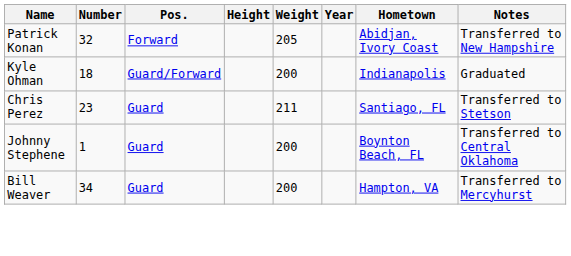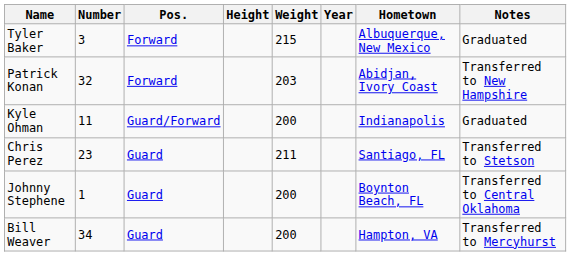+ row: Tyler Baker | 3 | Forward | 215 | Albuquerque, New Mexico | Graduated
Patrick Konan | Weight: 205 -> 203
Kyle Ohman | Number: 18 -> 11
